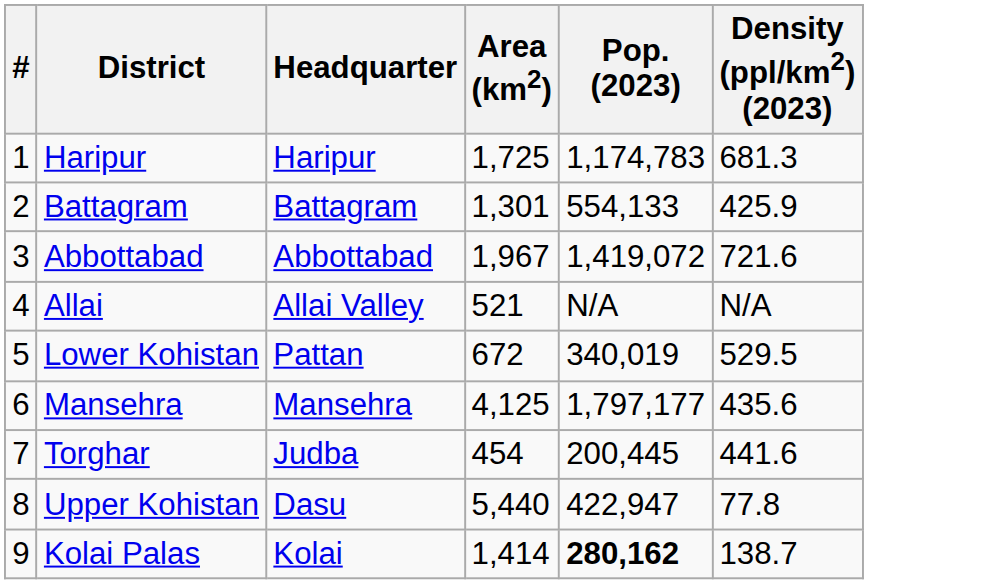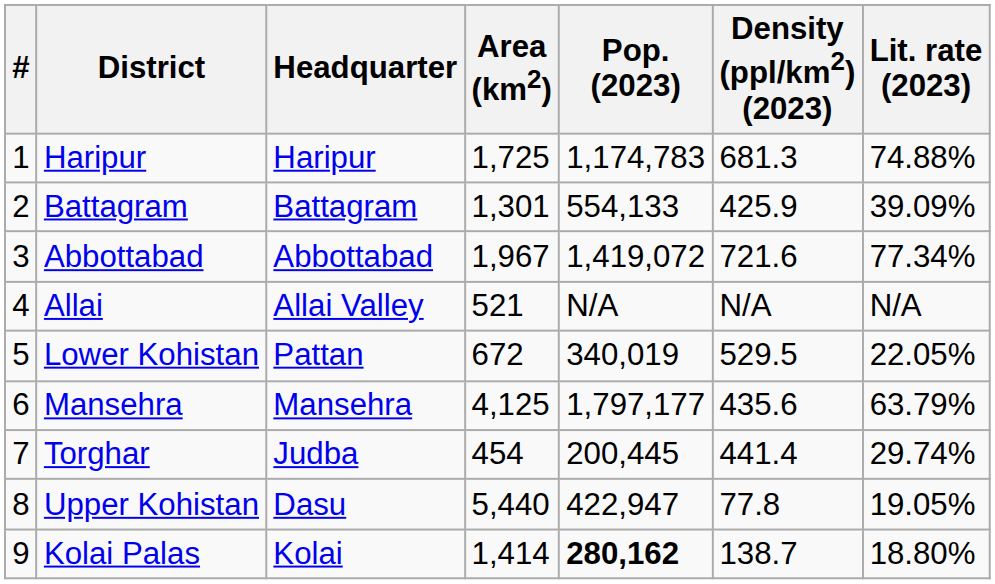+ column: Lit. rate (2023) | 74.88% | 39.09% | 77.34% | N/A | 22.05% | 63.79% | 29.74% | 19.05% | 18.80%
Torghar | Density (ppl/km2) (2023): 441.6 -> 441.4
